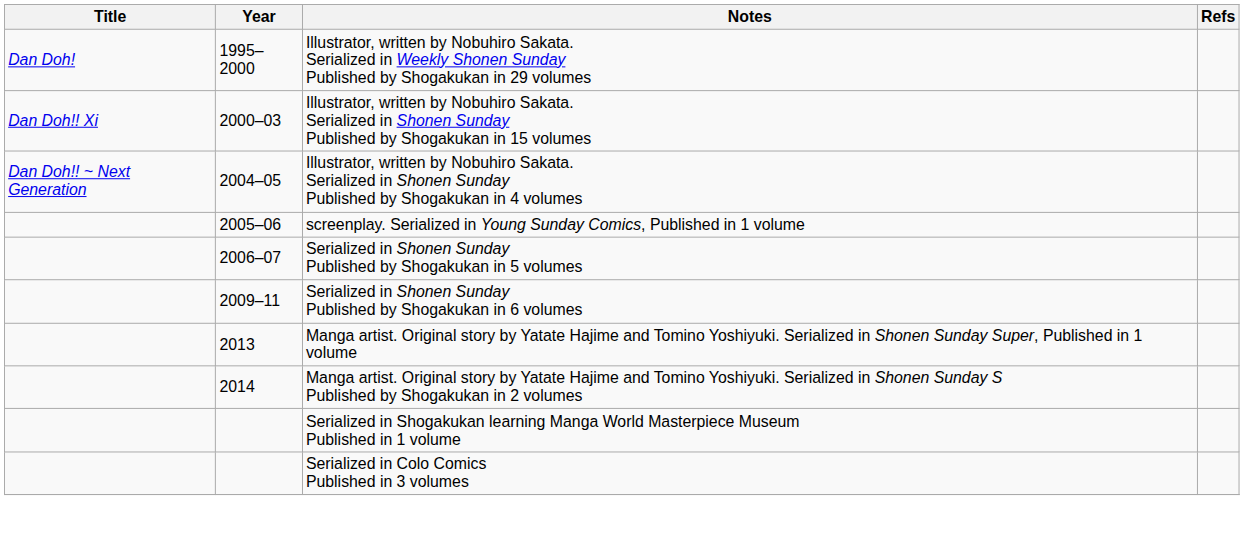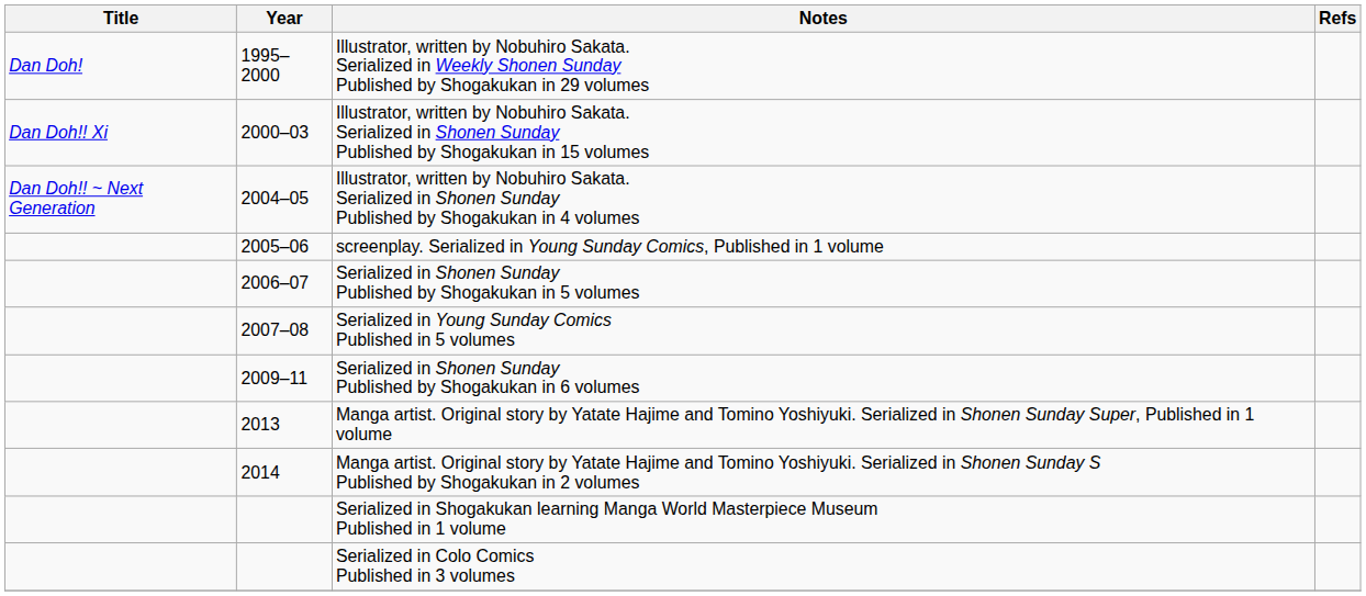+ row: 2007–08 | Serialized in Young Sunday Comics Published in 5 volumes
